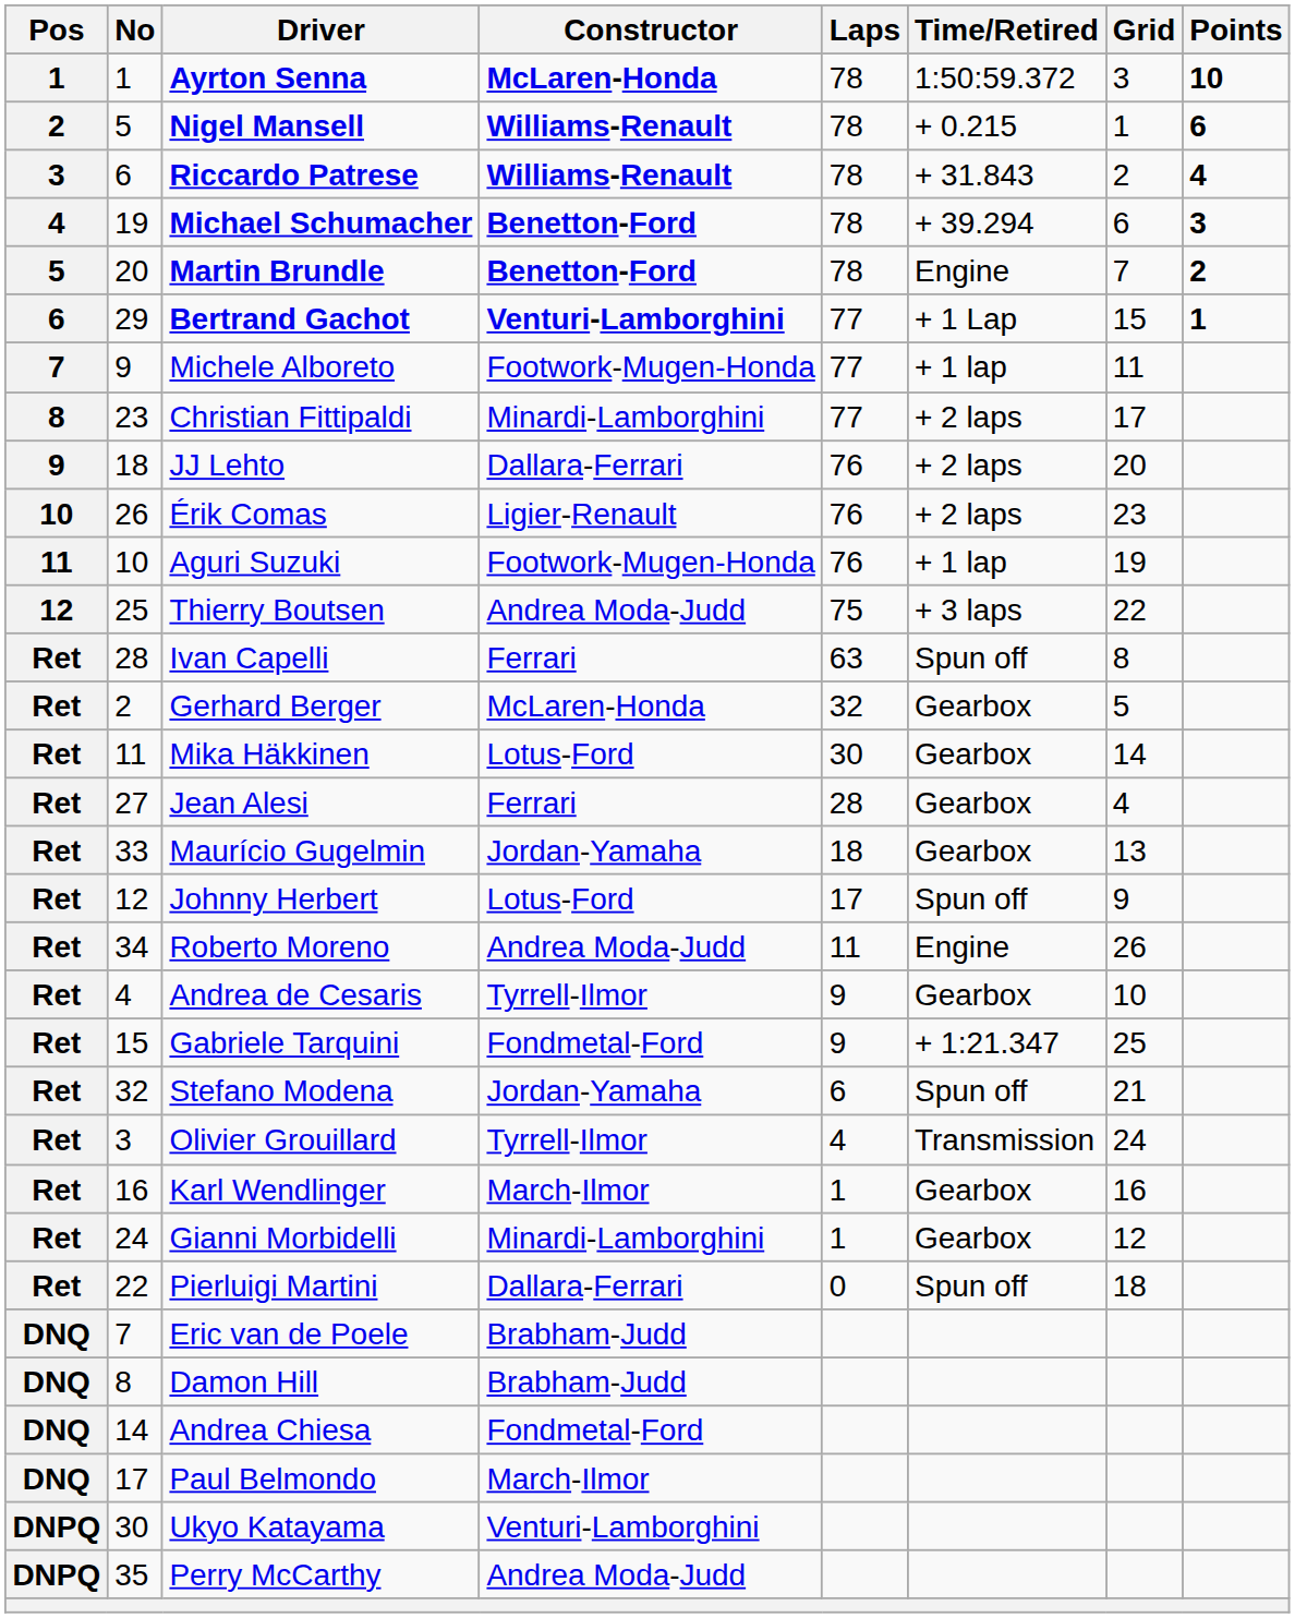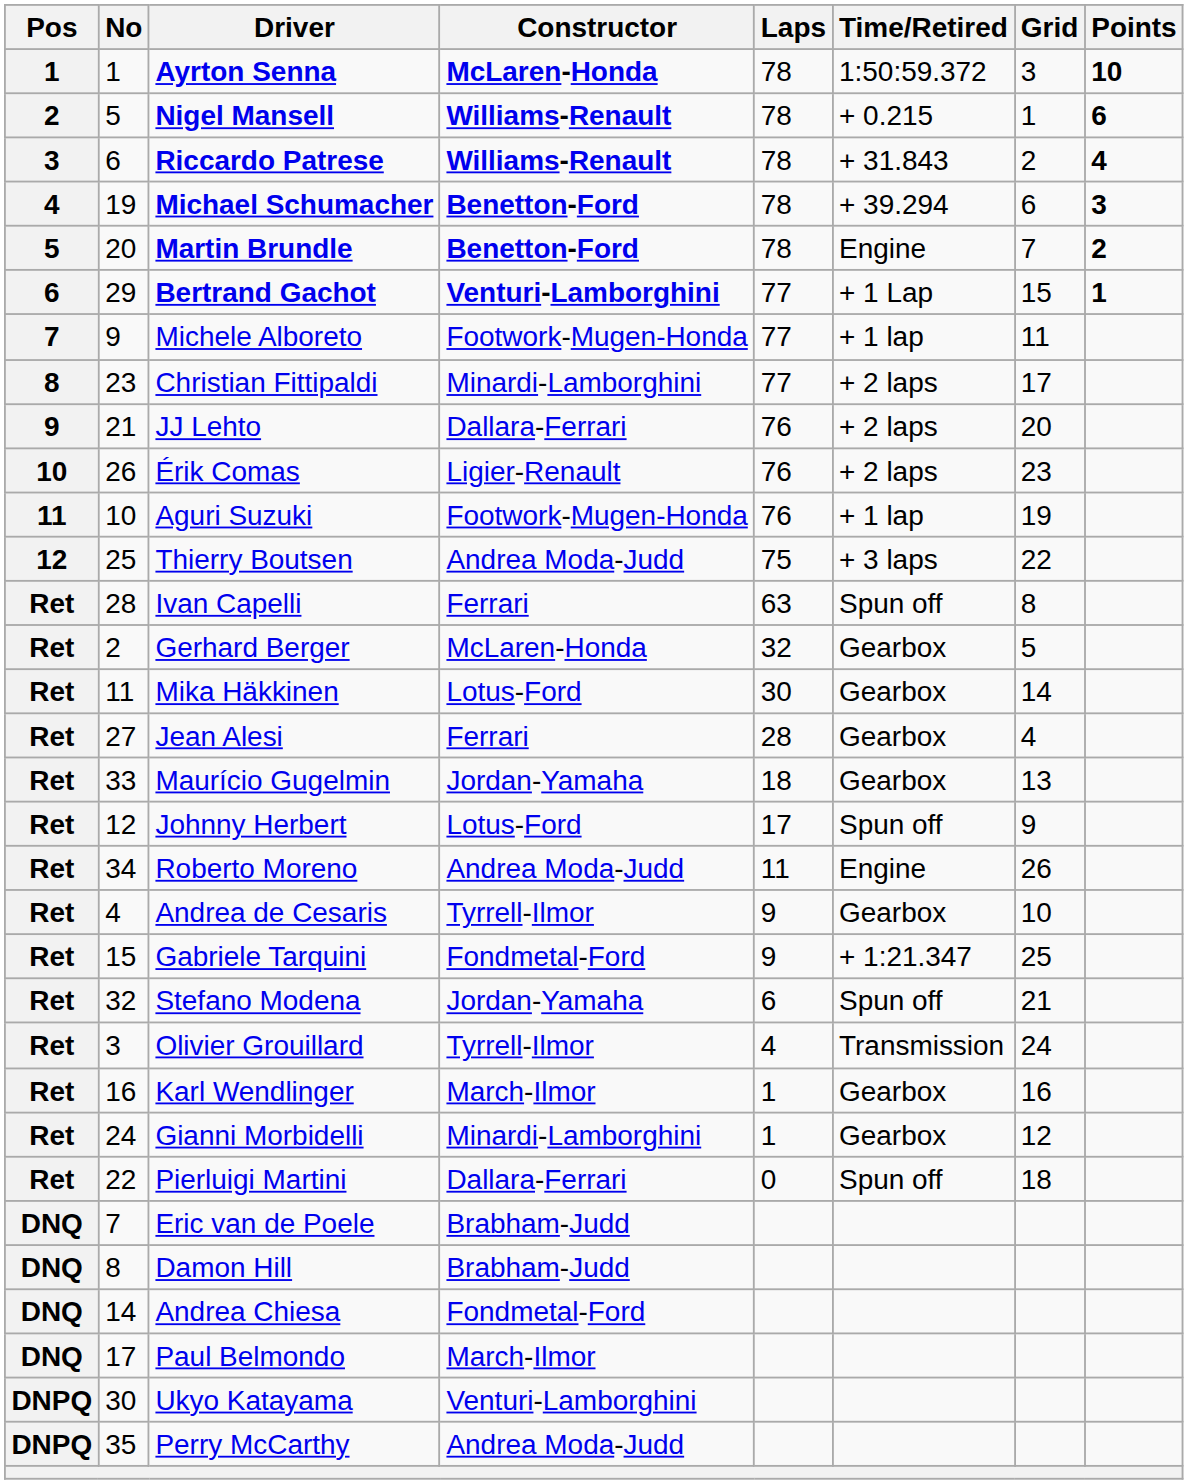JJ Lehto | No: 18 -> 21
